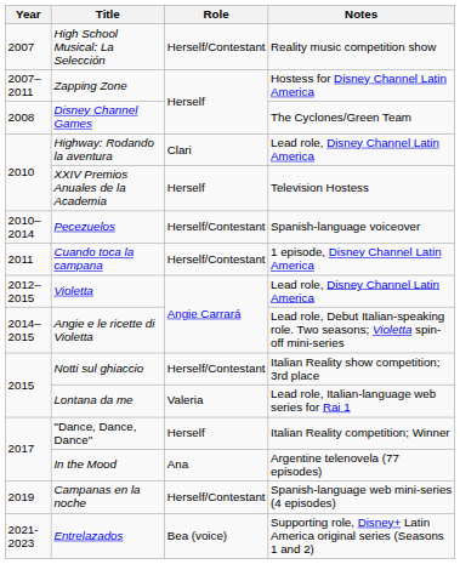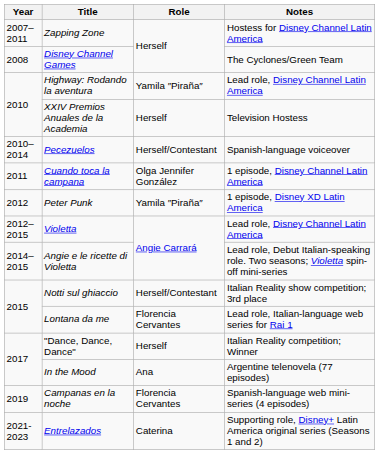- row: 2007 | High School Musical: La Selección | Herself/Contestant | Reality music competition show
Highway: Rodando la aventura | Role: Clari -> Yamila ″Piraña″
Cuando toca la campana | Role: Herself/Contestant -> Olga Jennifer González
+ row: 2012 | Peter Punk | Yamila ″Piraña″ | 1 episode, Disney XD Latin America
Lontana da me | Role: Valeria -> Florencia Cervantes
Campanas en la noche | Role: Herself/Contestant -> Florencia Cervantes
Entrelazados | Role: Bea (voice) -> Caterina
